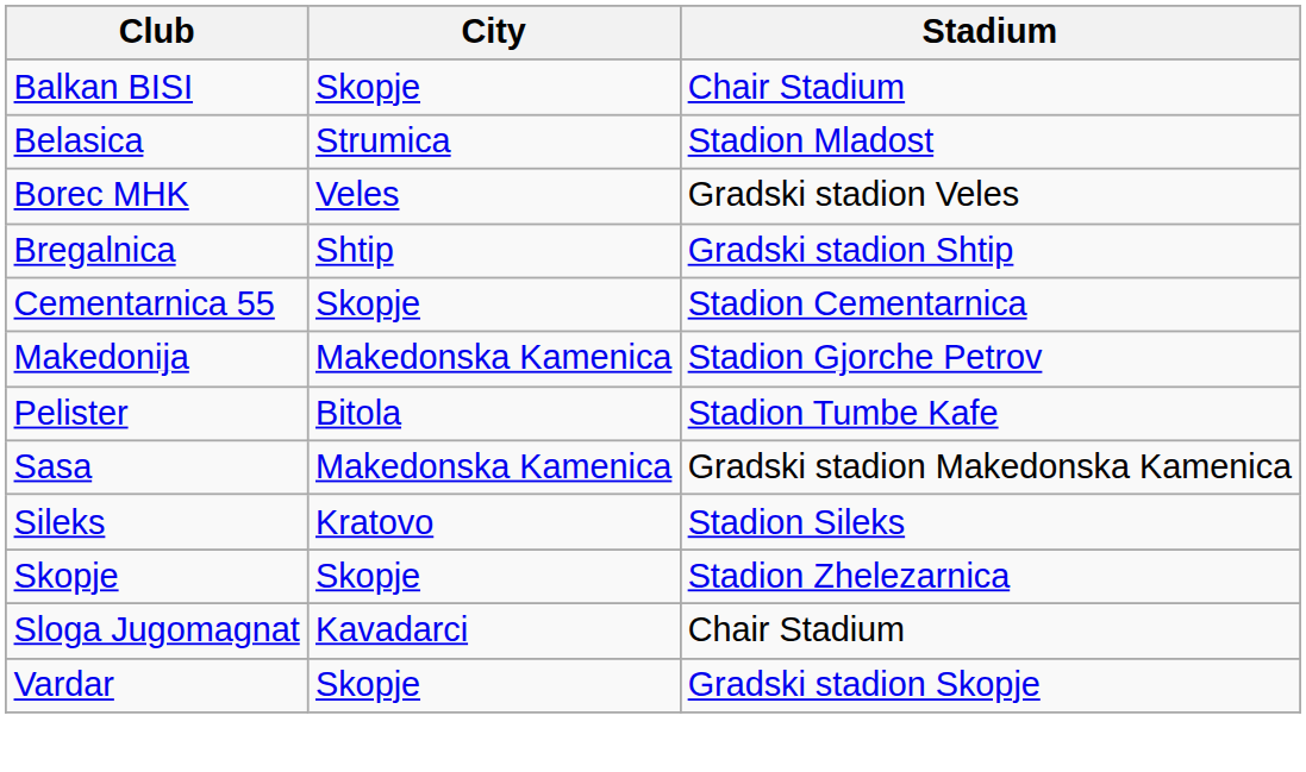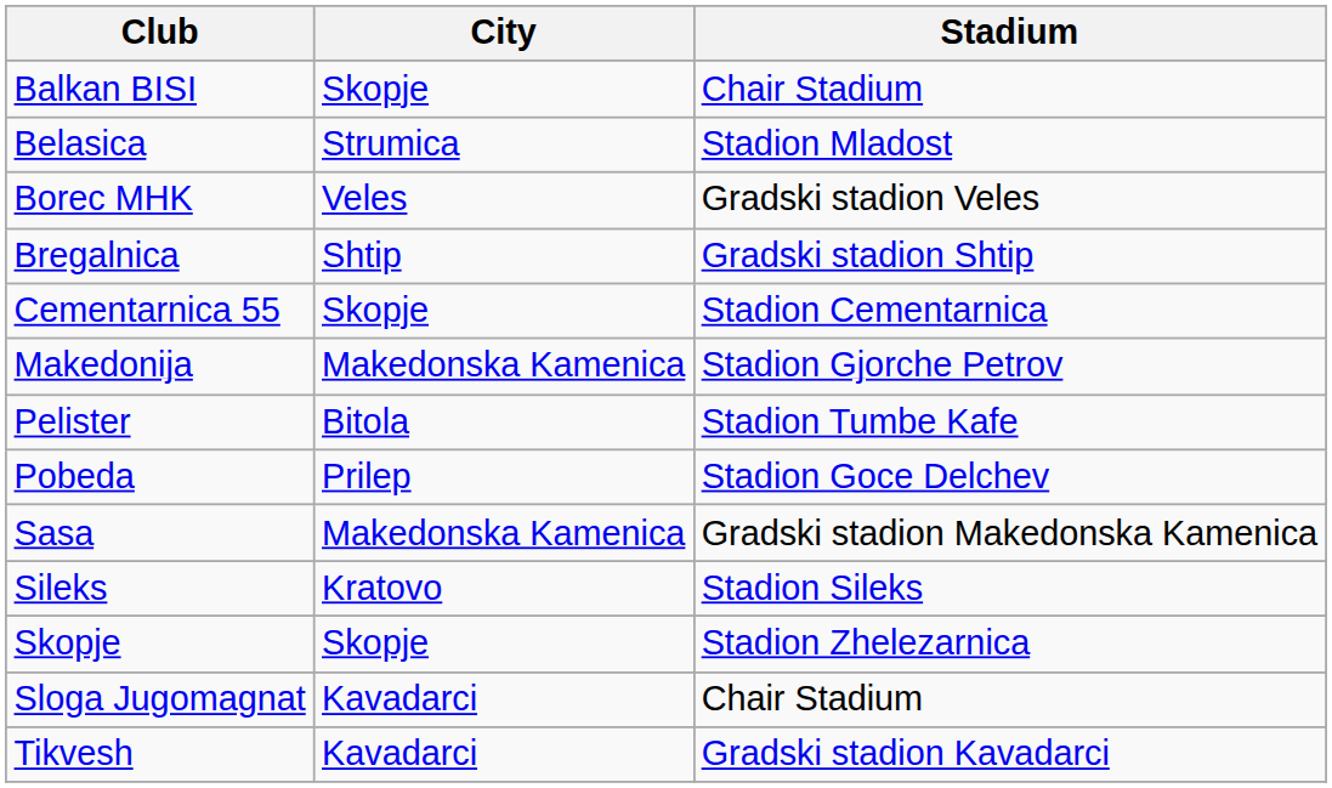+ row: Pobeda | Prilep | Stadion Goce Delchev
+ row: Tikvesh | Kavadarci | Gradski stadion Kavadarci
- row: Vardar | Skopje | Gradski stadion Skopje
